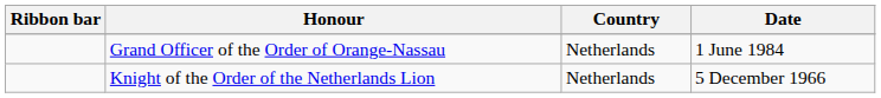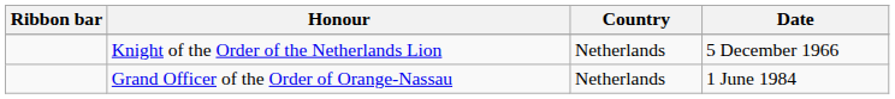rows swapped: Knight of the Order of the Netherlands Lion <-> Grand Officer of the Order of Orange-Nassau
